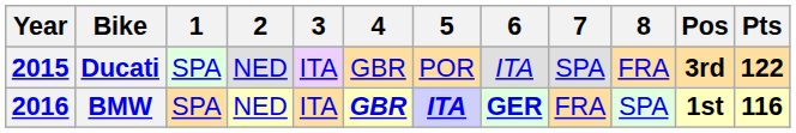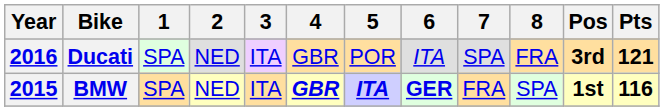Ducati | Year: 2015 -> 2016
Ducati | Pts: 122 -> 121
BMW | Year: 2016 -> 2015
